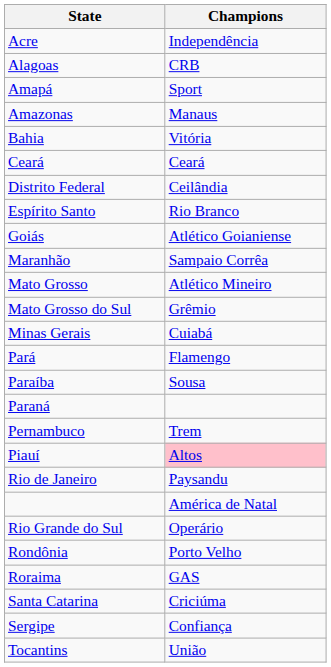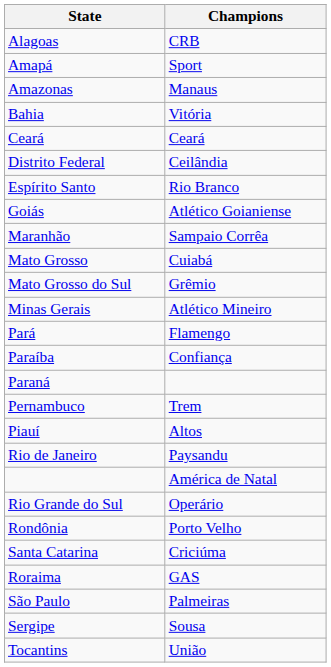- row: Acre | Independência
Mato Grosso | Champions: Atlético Mineiro -> Cuiabá
Minas Gerais | Champions: Cuiabá -> Atlético Mineiro
Paraíba | Champions: Sousa -> Confiança
Piauí | Champions: pink background -> no background
rows swapped: Roraima <-> Santa Catarina
+ row: São Paulo | Palmeiras
Sergipe | Champions: Confiança -> Sousa
